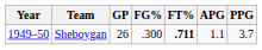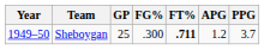Sheboygan | GP: 26 -> 25
Sheboygan | APG: 1.1 -> 1.2
